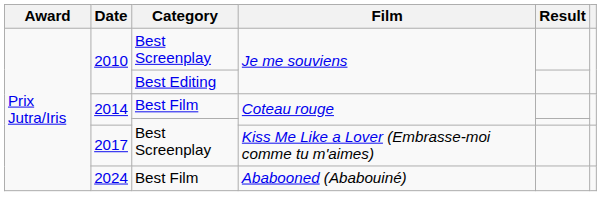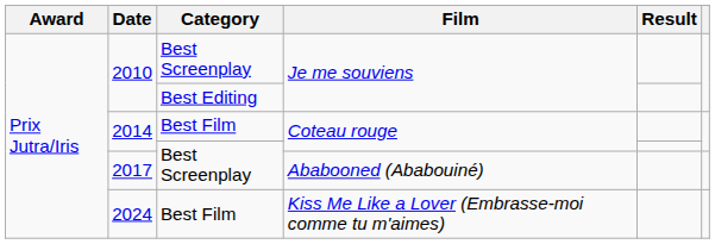2017 | Film: Kiss Me Like a Lover (Embrasse-moi comme tu m'aimes) -> Ababooned (Ababouiné)
2024 | Film: Ababooned (Ababouiné) -> Kiss Me Like a Lover (Embrasse-moi comme tu m'aimes)
